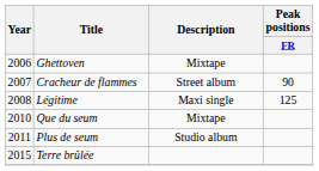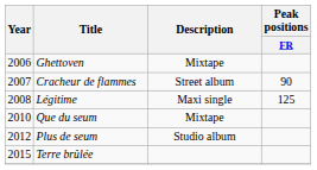Plus de seum | Year: 2011 -> 2012
